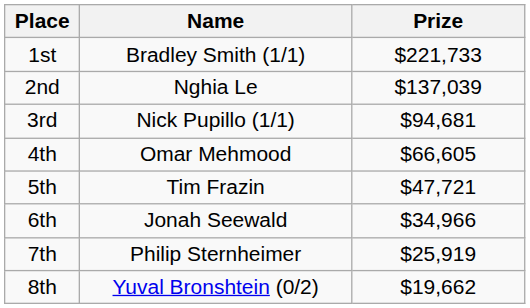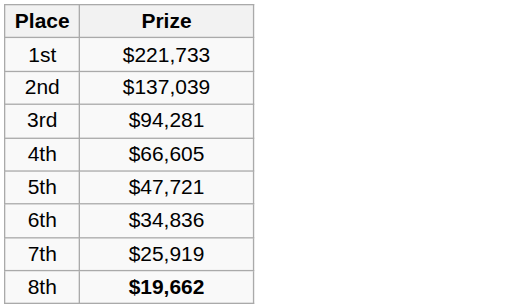- column: Name | Bradley Smith (1/1) | Nghia Le | Nick Pupillo (1/1) | Omar Mehmood | Tim Frazin | Jonah Seewald | Philip Sternheimer | Yuval Bronshtein (0/2)
3rd | Prize: $94,681 -> $94,281
6th | Prize: $34,966 -> $34,836
8th | Prize: normal -> bold
